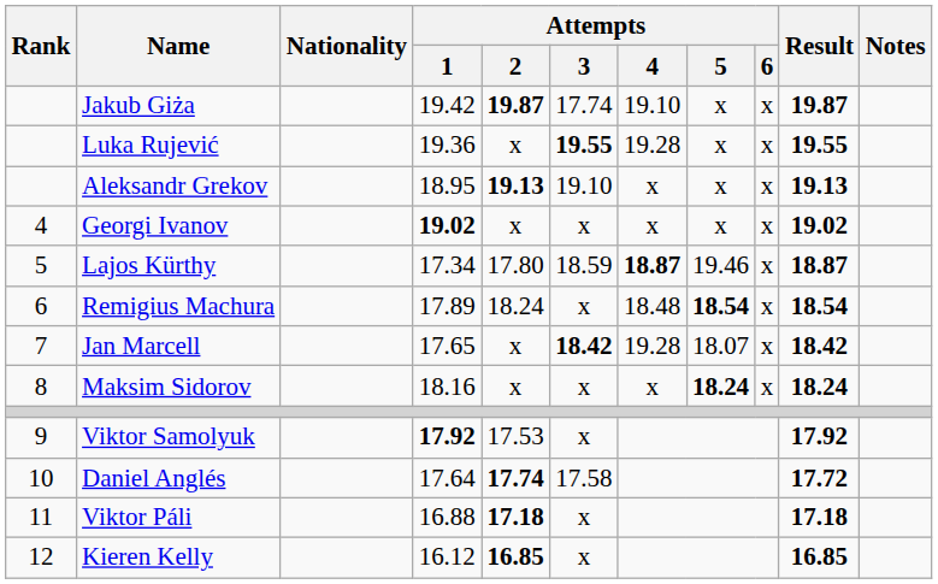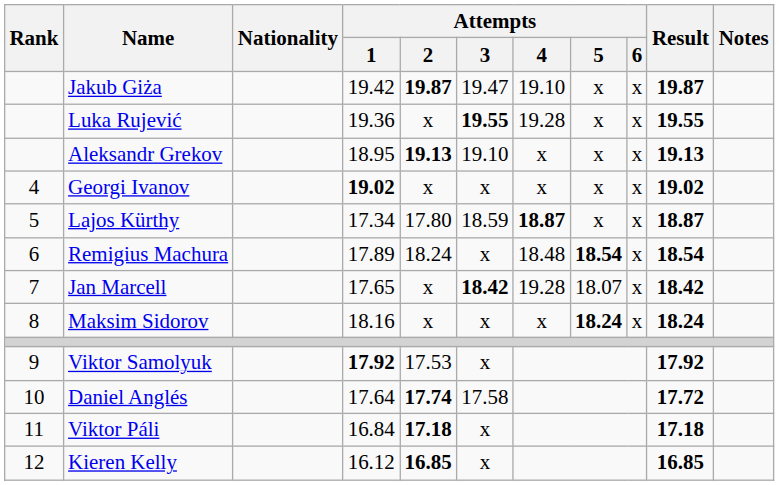Jakub Giża | Attempts / 3: 17.74 -> 19.47
Lajos Kürthy | Attempts / 5: 19.46 -> x
Viktor Páli | Attempts / 1: 16.88 -> 16.84
